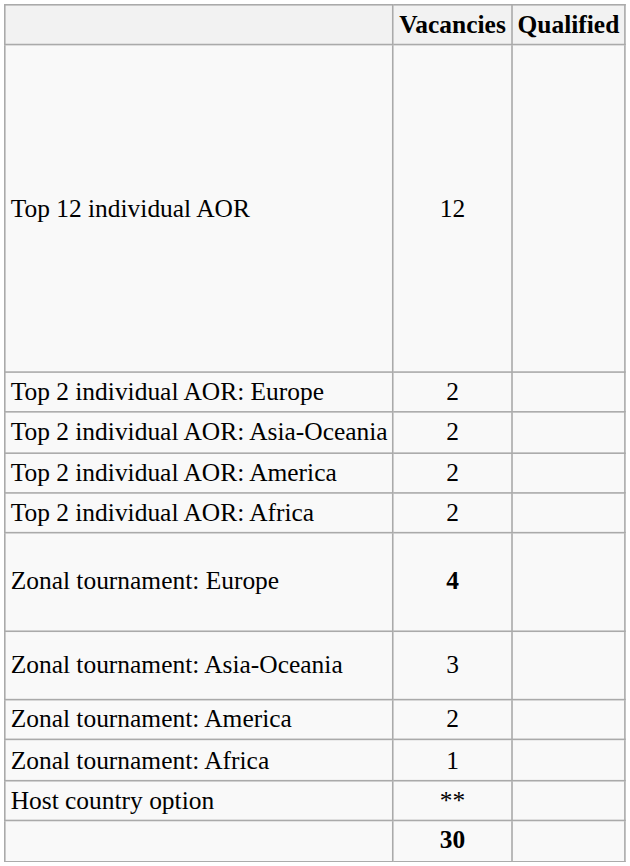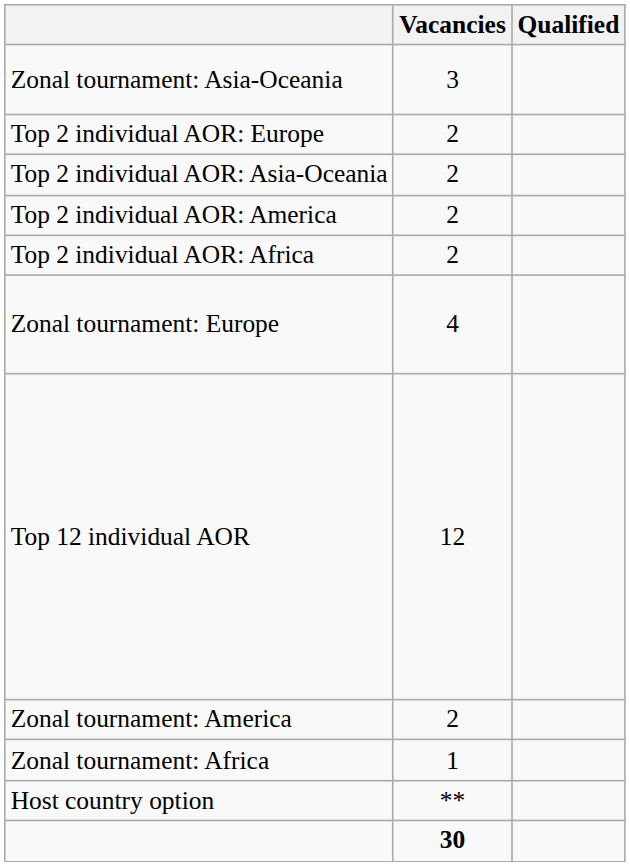rows swapped: Top 12 individual AOR <-> Zonal tournament: Asia-Oceania
Zonal tournament: Europe | Vacancies: bold -> normal
